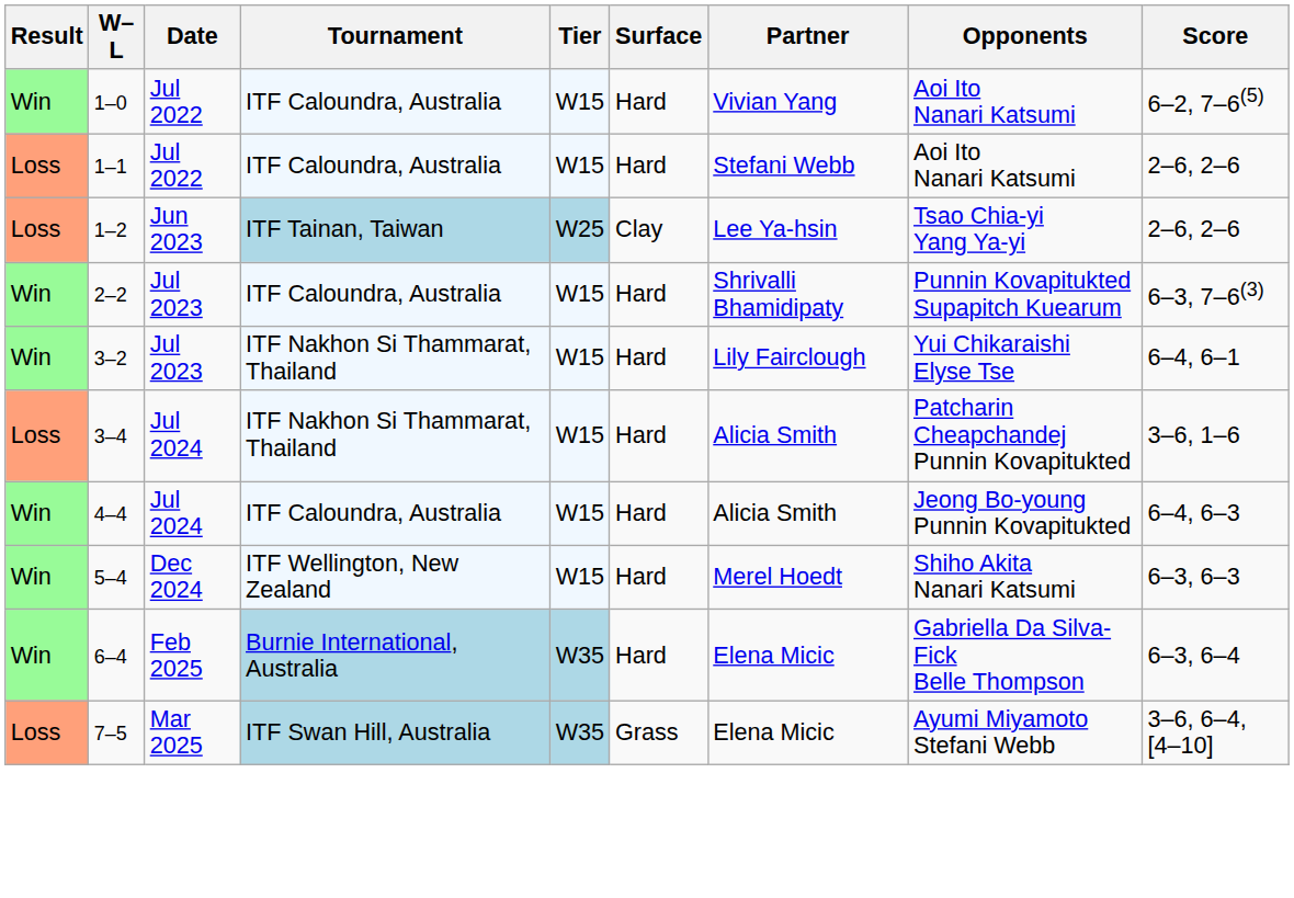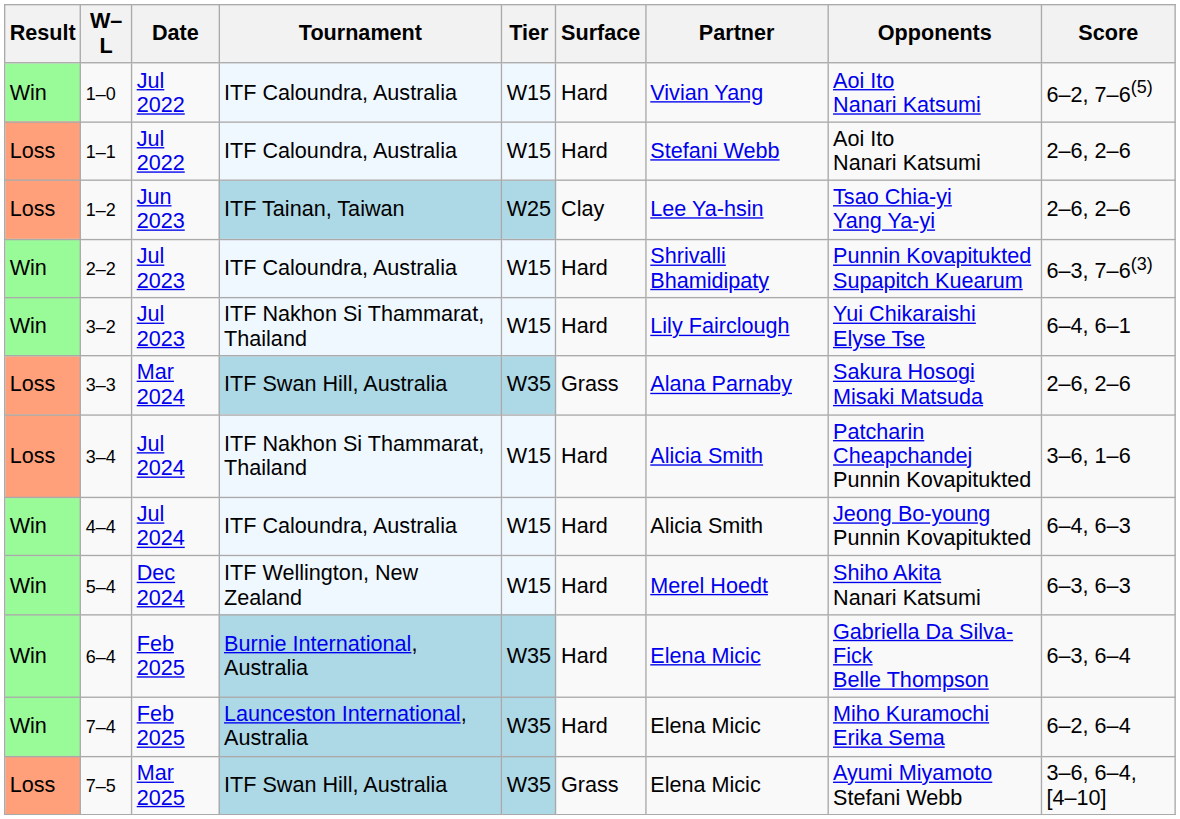+ row: Loss | 3–3 | Mar 2024 | ITF Swan Hill, Australia | W35 | Grass | Alana Parnaby | Sakura Hosogi Misaki Matsuda | 2–6, 2–6
+ row: Win | 7–4 | Feb 2025 | Launceston International, Australia | W35 | Hard | Elena Micic | Miho Kuramochi Erika Sema | 6–2, 6–4
